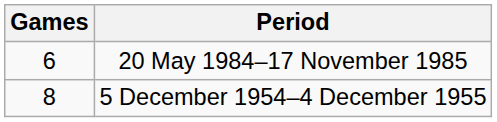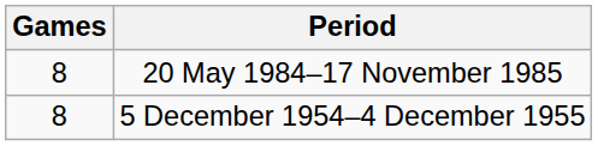20 May 1984–17 November 1985 | Games: 6 -> 8
